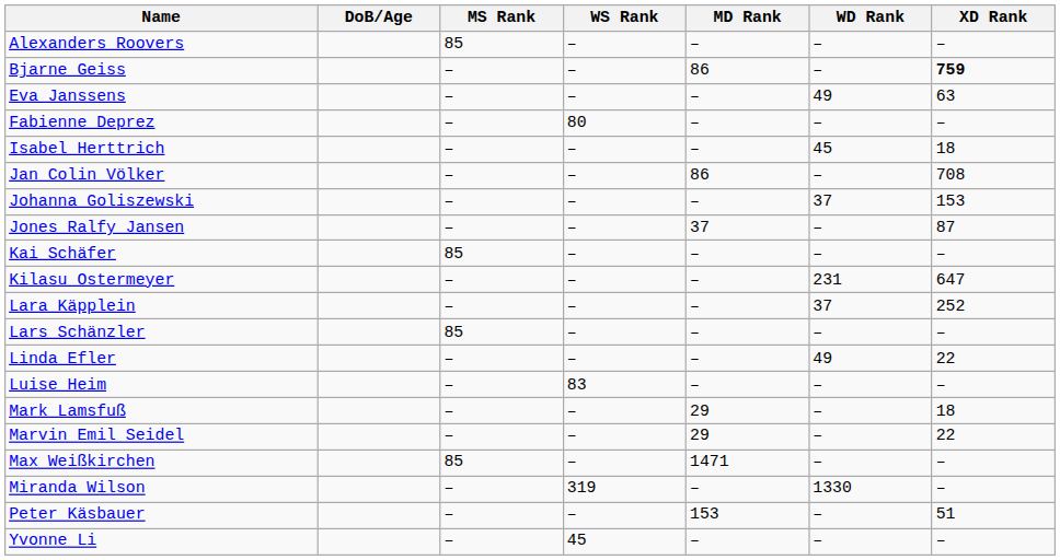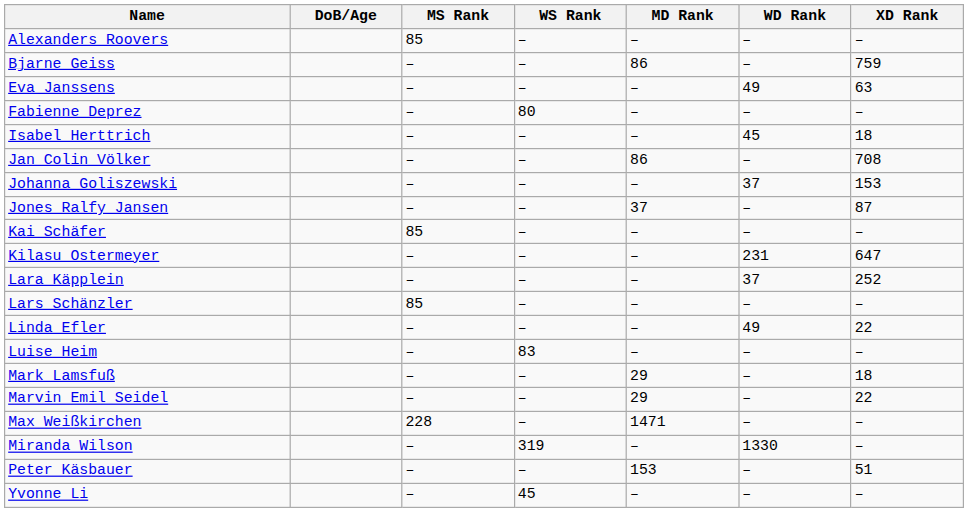Bjarne Geiss | XD Rank: bold -> normal
Max Weißkirchen | MS Rank: 85 -> 228
